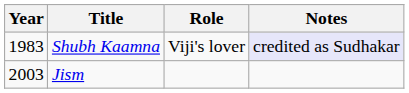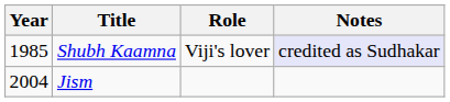Shubh Kaamna | Year: 1983 -> 1985
Jism | Year: 2003 -> 2004
